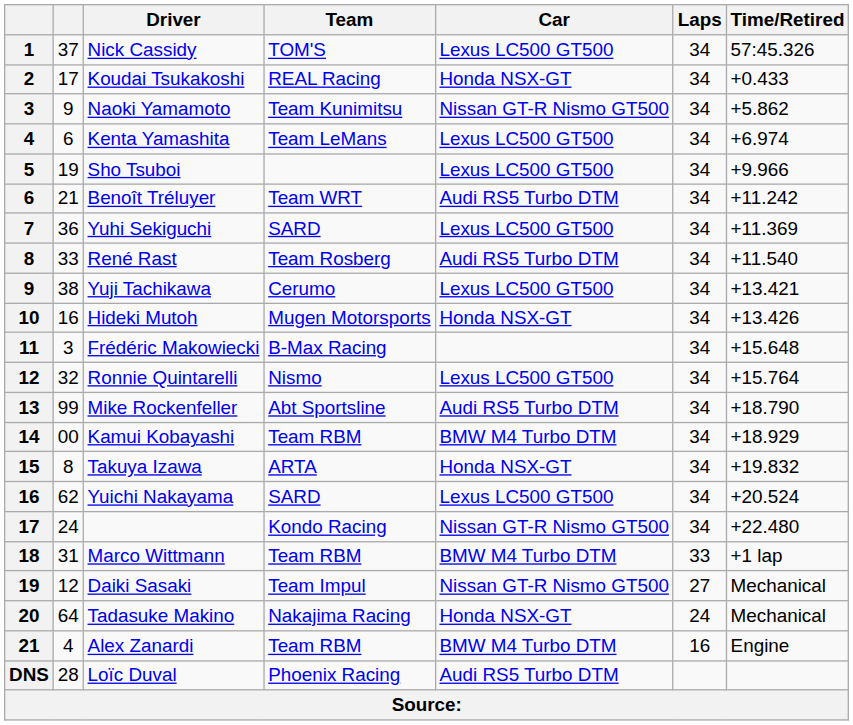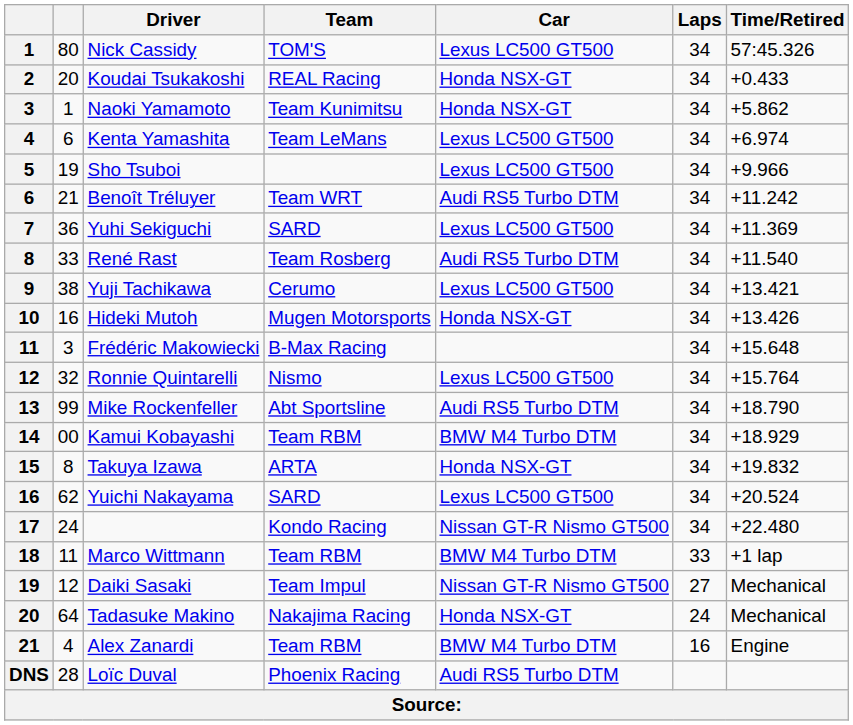Nick Cassidy | column 2: 37 -> 80
Koudai Tsukakoshi | column 2: 17 -> 20
Naoki Yamamoto | column 2: 9 -> 1
Naoki Yamamoto | Car: Nissan GT-R Nismo GT500 -> Honda NSX-GT
Marco Wittmann | column 2: 31 -> 11
